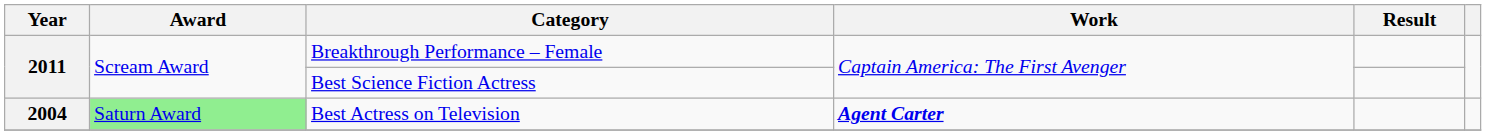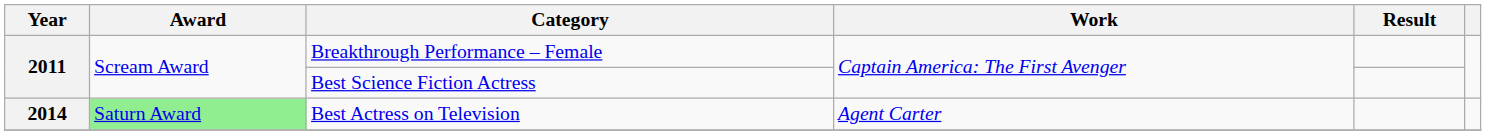Best Actress on Television | Year: 2004 -> 2014
Best Actress on Television | Work: bold -> normal
